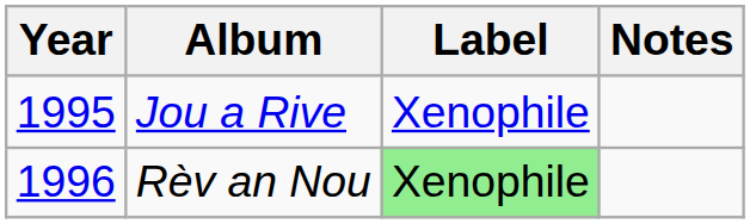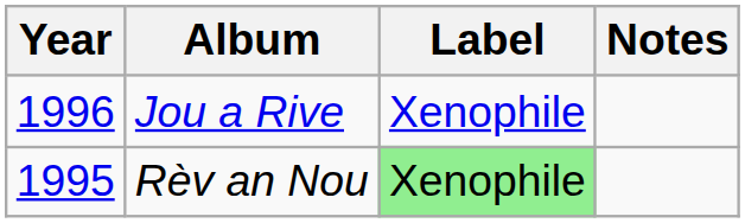Jou a Rive | Year: 1995 -> 1996
Rèv an Nou | Year: 1996 -> 1995
